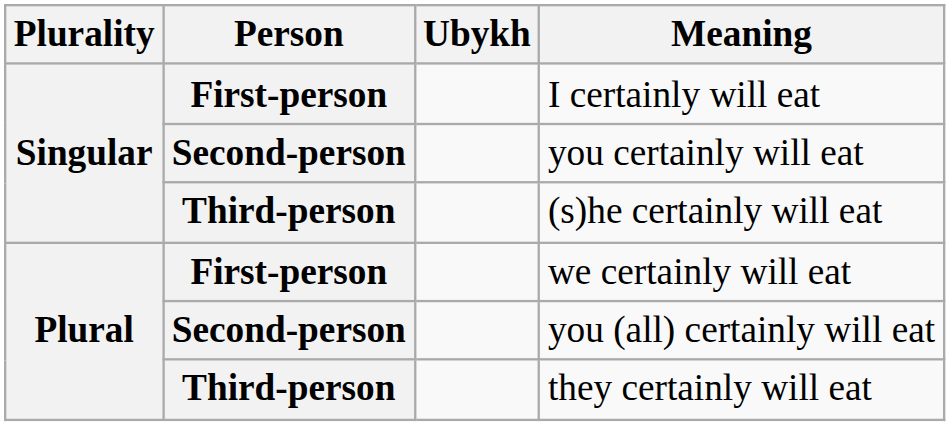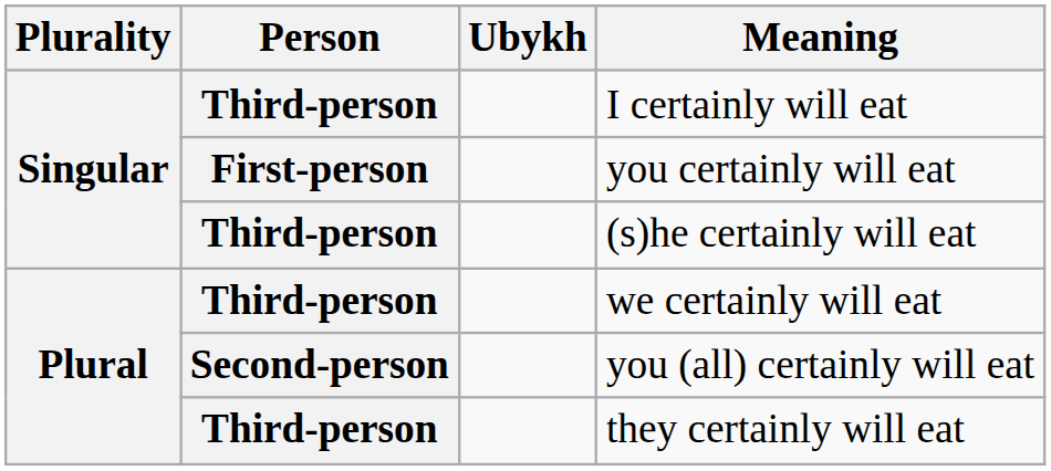I certainly will eat | Person: First-person -> Third-person
you certainly will eat | Person: Second-person -> First-person
we certainly will eat | Person: First-person -> Third-person
